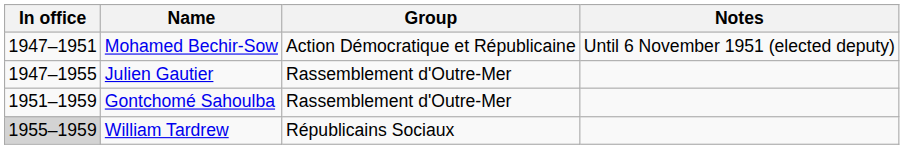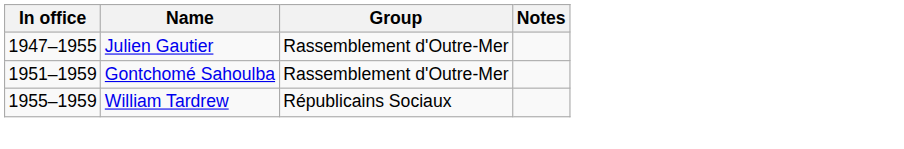- row: 1947–1951 | Mohamed Bechir-Sow | Action Démocratique et Républicaine | Until 6 November 1951 (elected deputy)
William Tardrew | In office: lightgrey background -> no background
